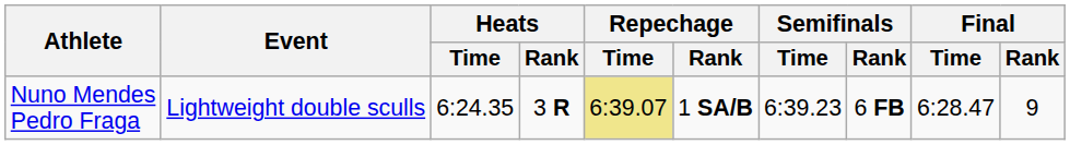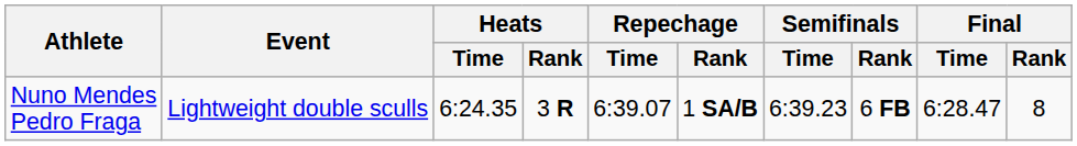Nuno Mendes Pedro Fraga | Repechage / Time: khaki background -> no background
Nuno Mendes Pedro Fraga | Final / Rank: 9 -> 8
